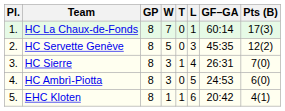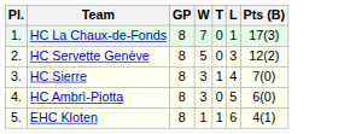- column: GF–GA | 60:14 | 45:35 | 26:31 | 24:53 | 20:42
